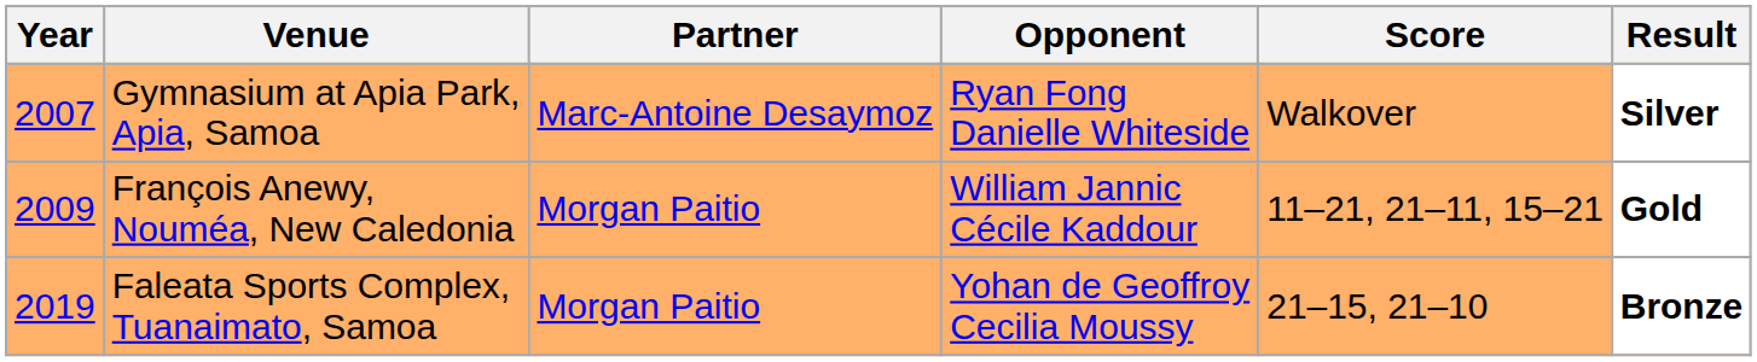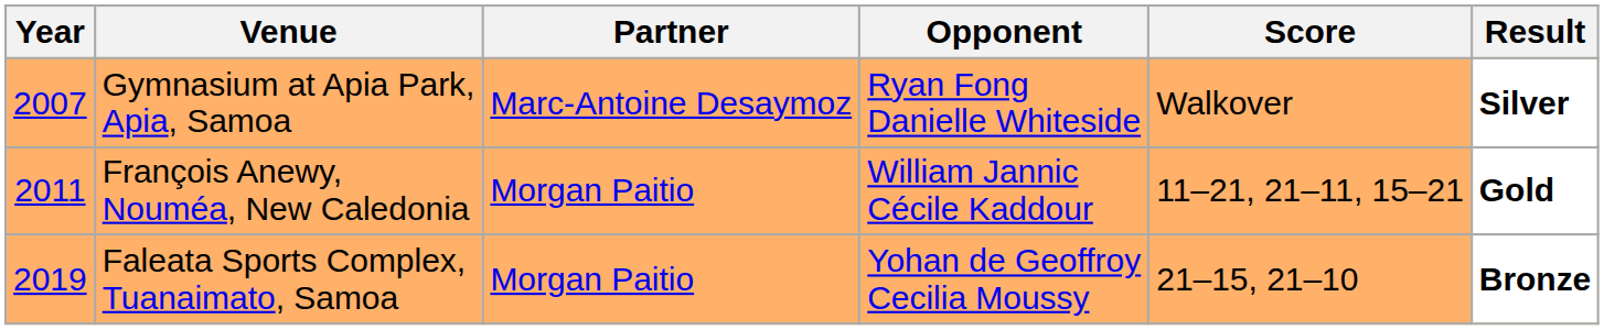François Anewy, Nouméa, New Caledonia | Year: 2009 -> 2011
